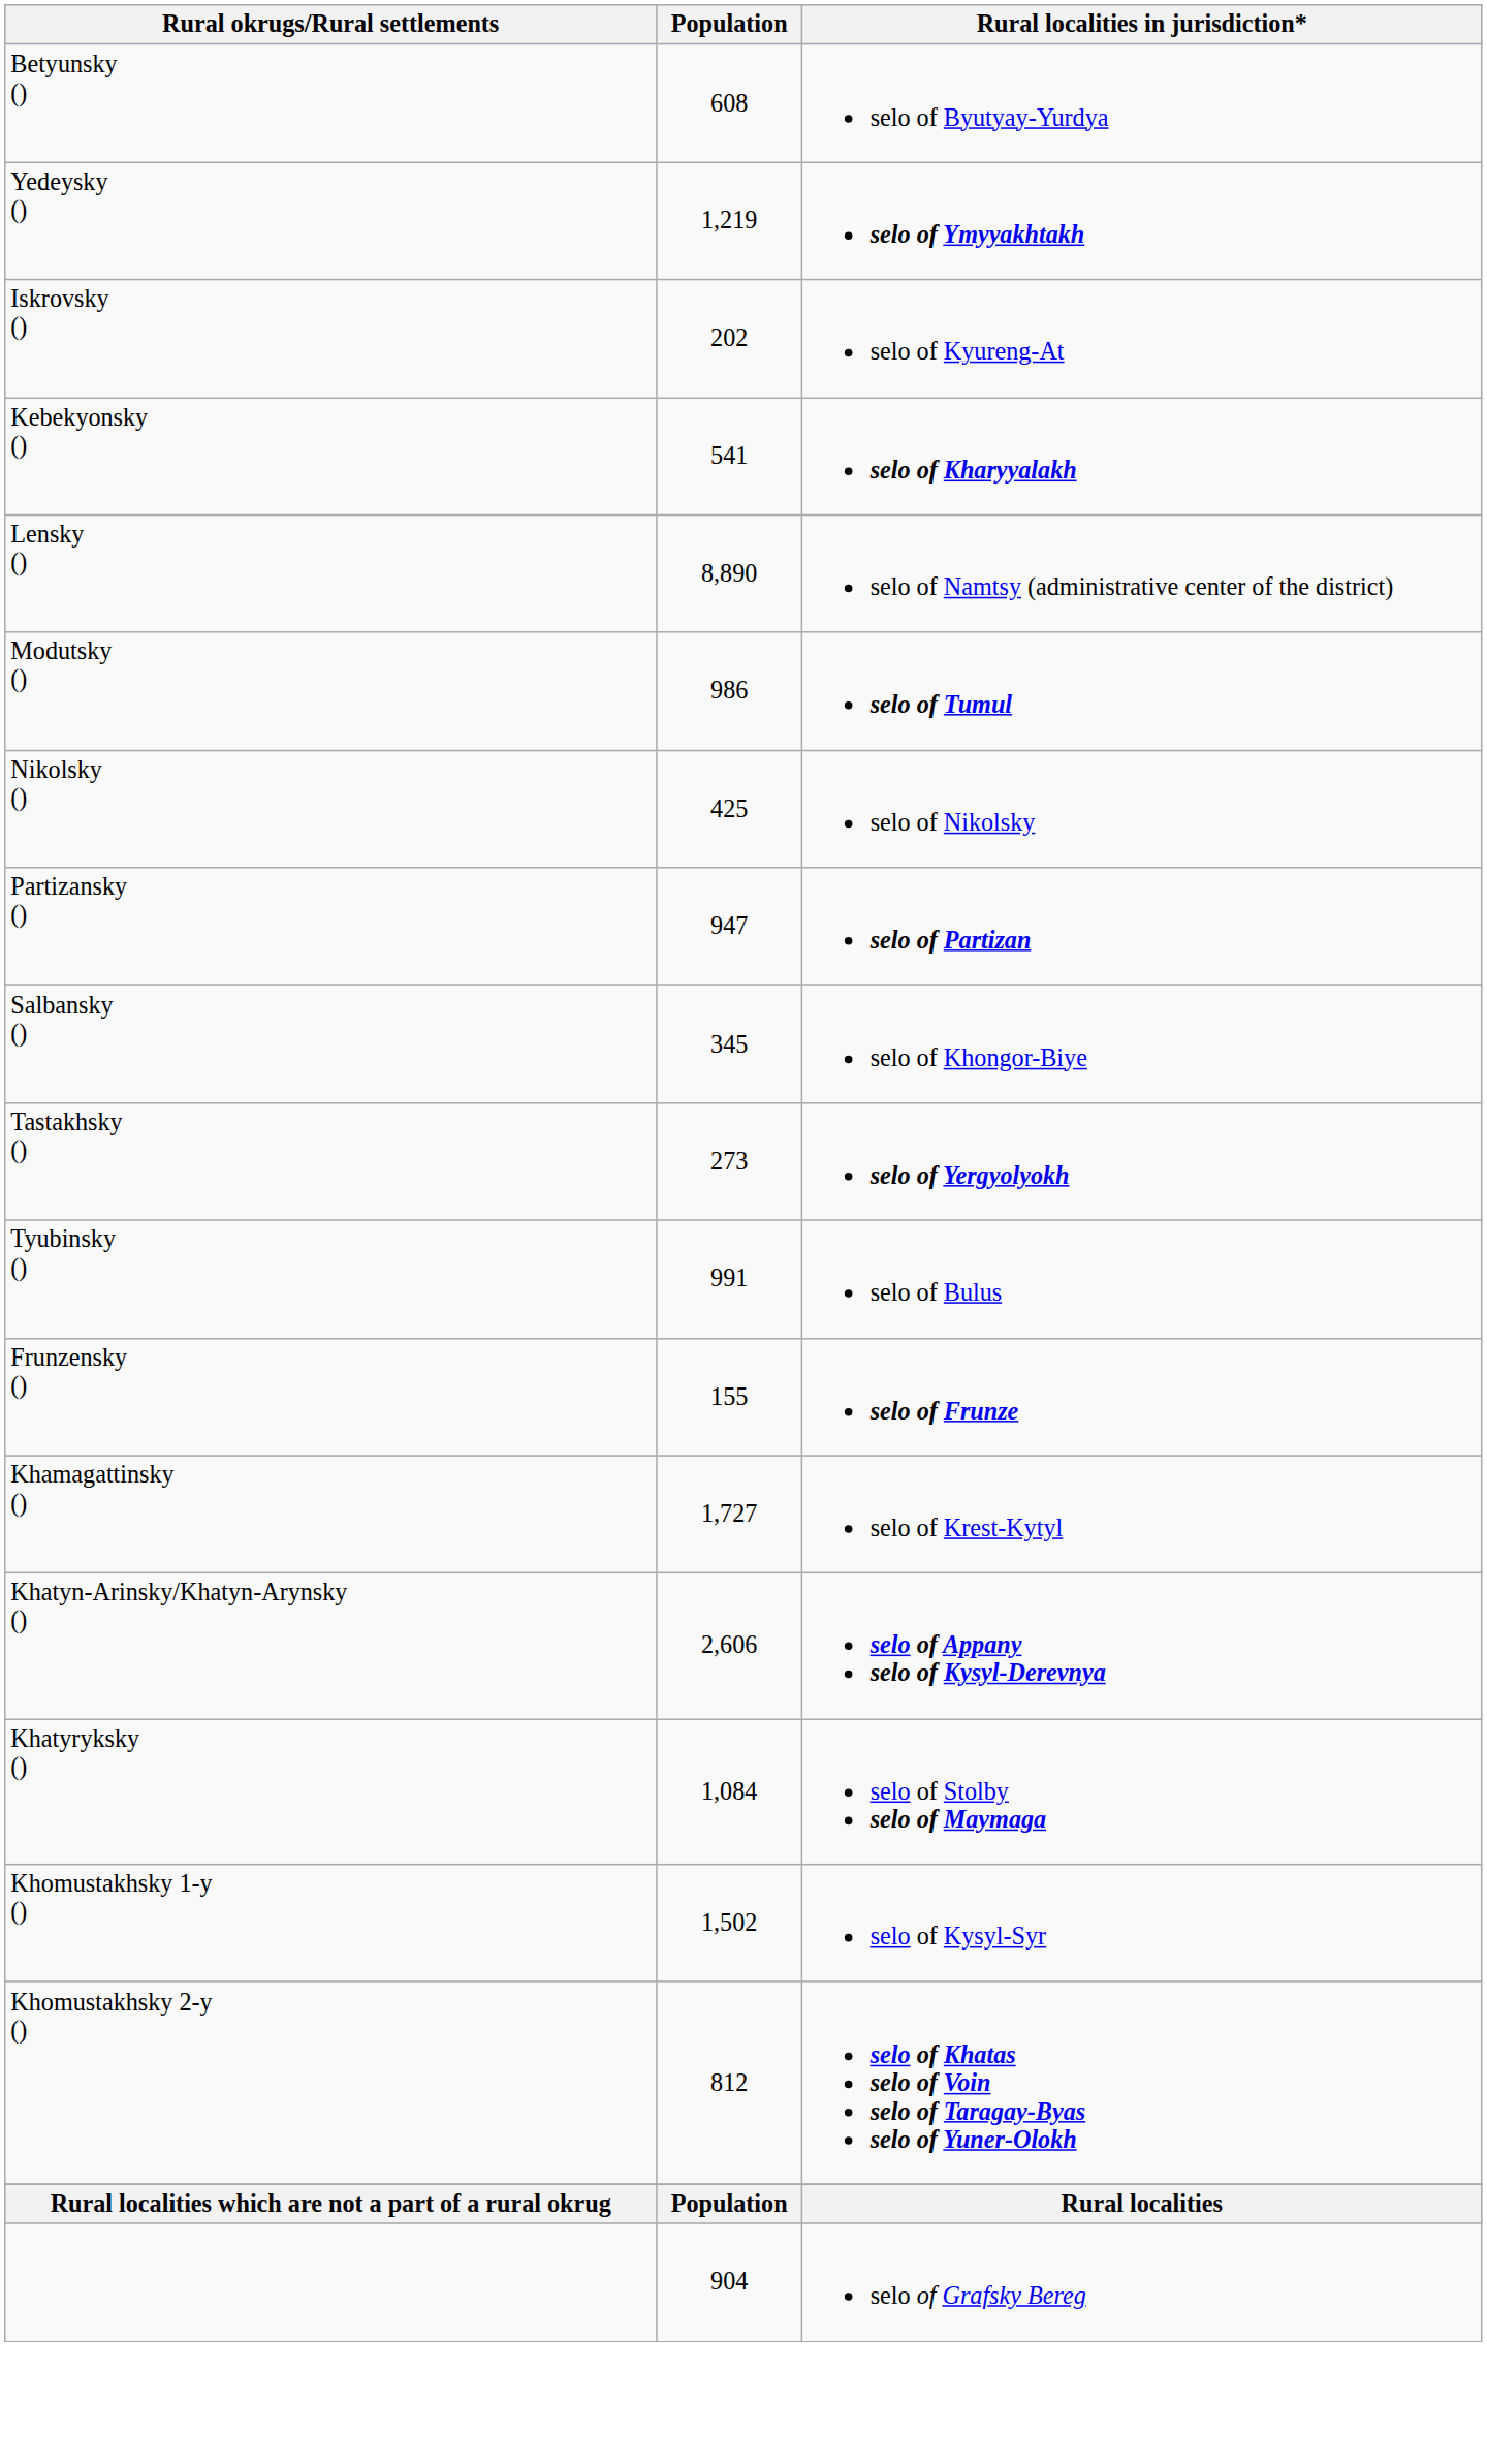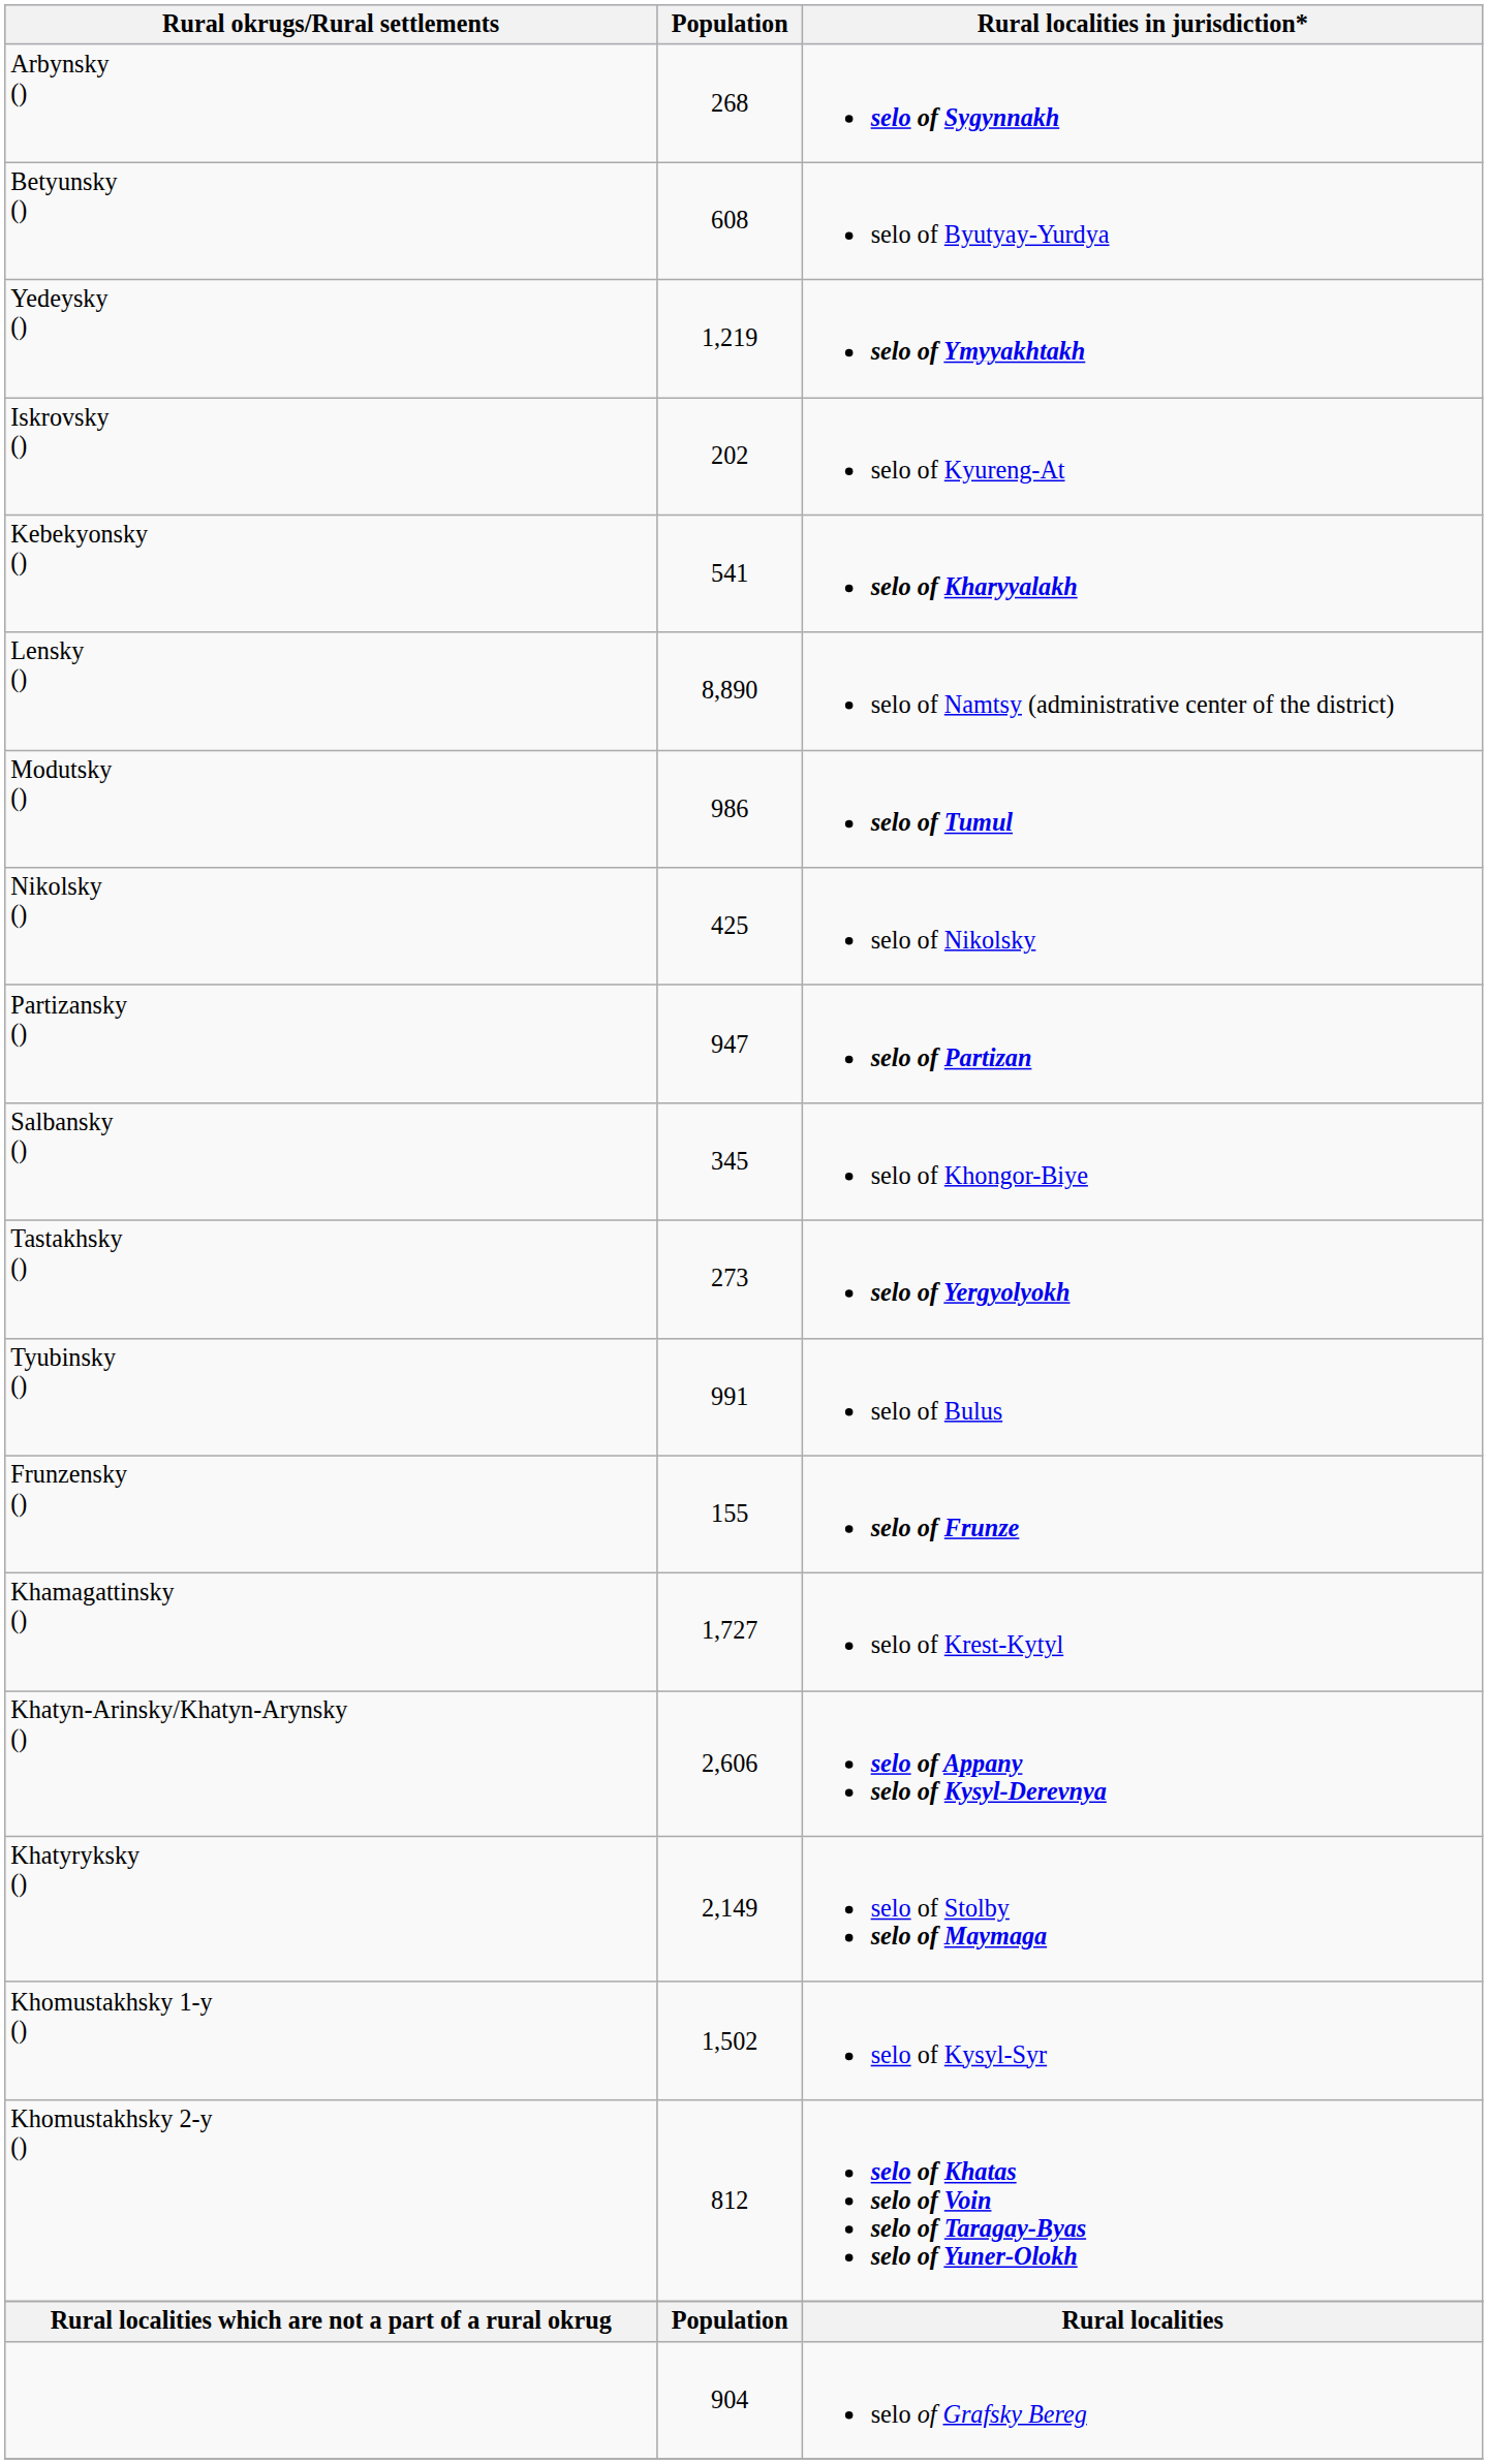+ row: Arbynsky () | 268 | selo of Sygynnakh
Khatyryksky () | Population: 1,084 -> 2,149
